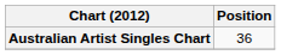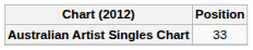Australian Artist Singles Chart | Position: 36 -> 33
